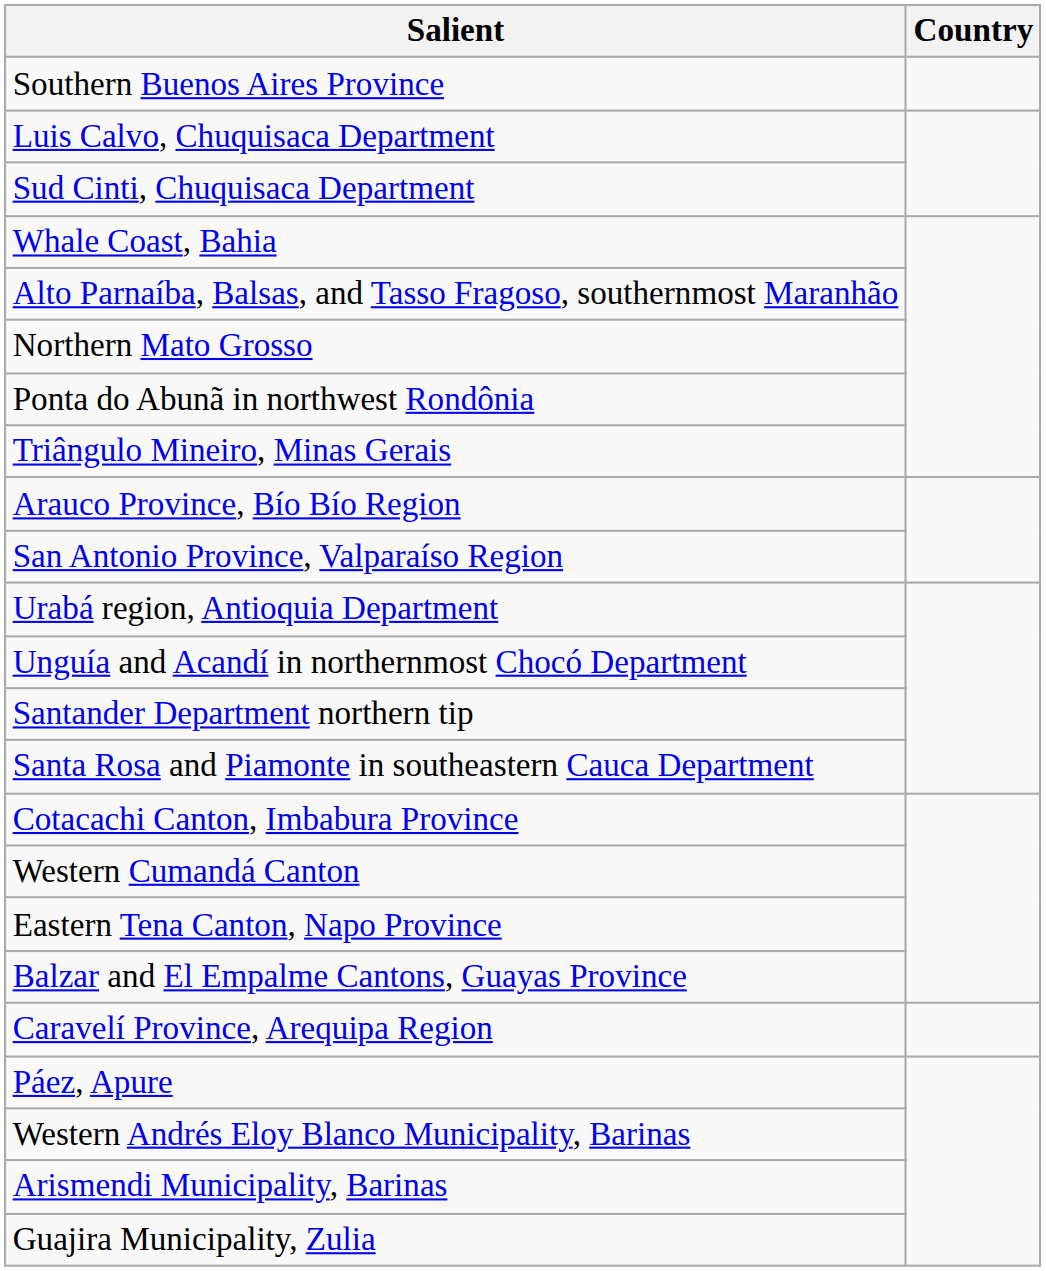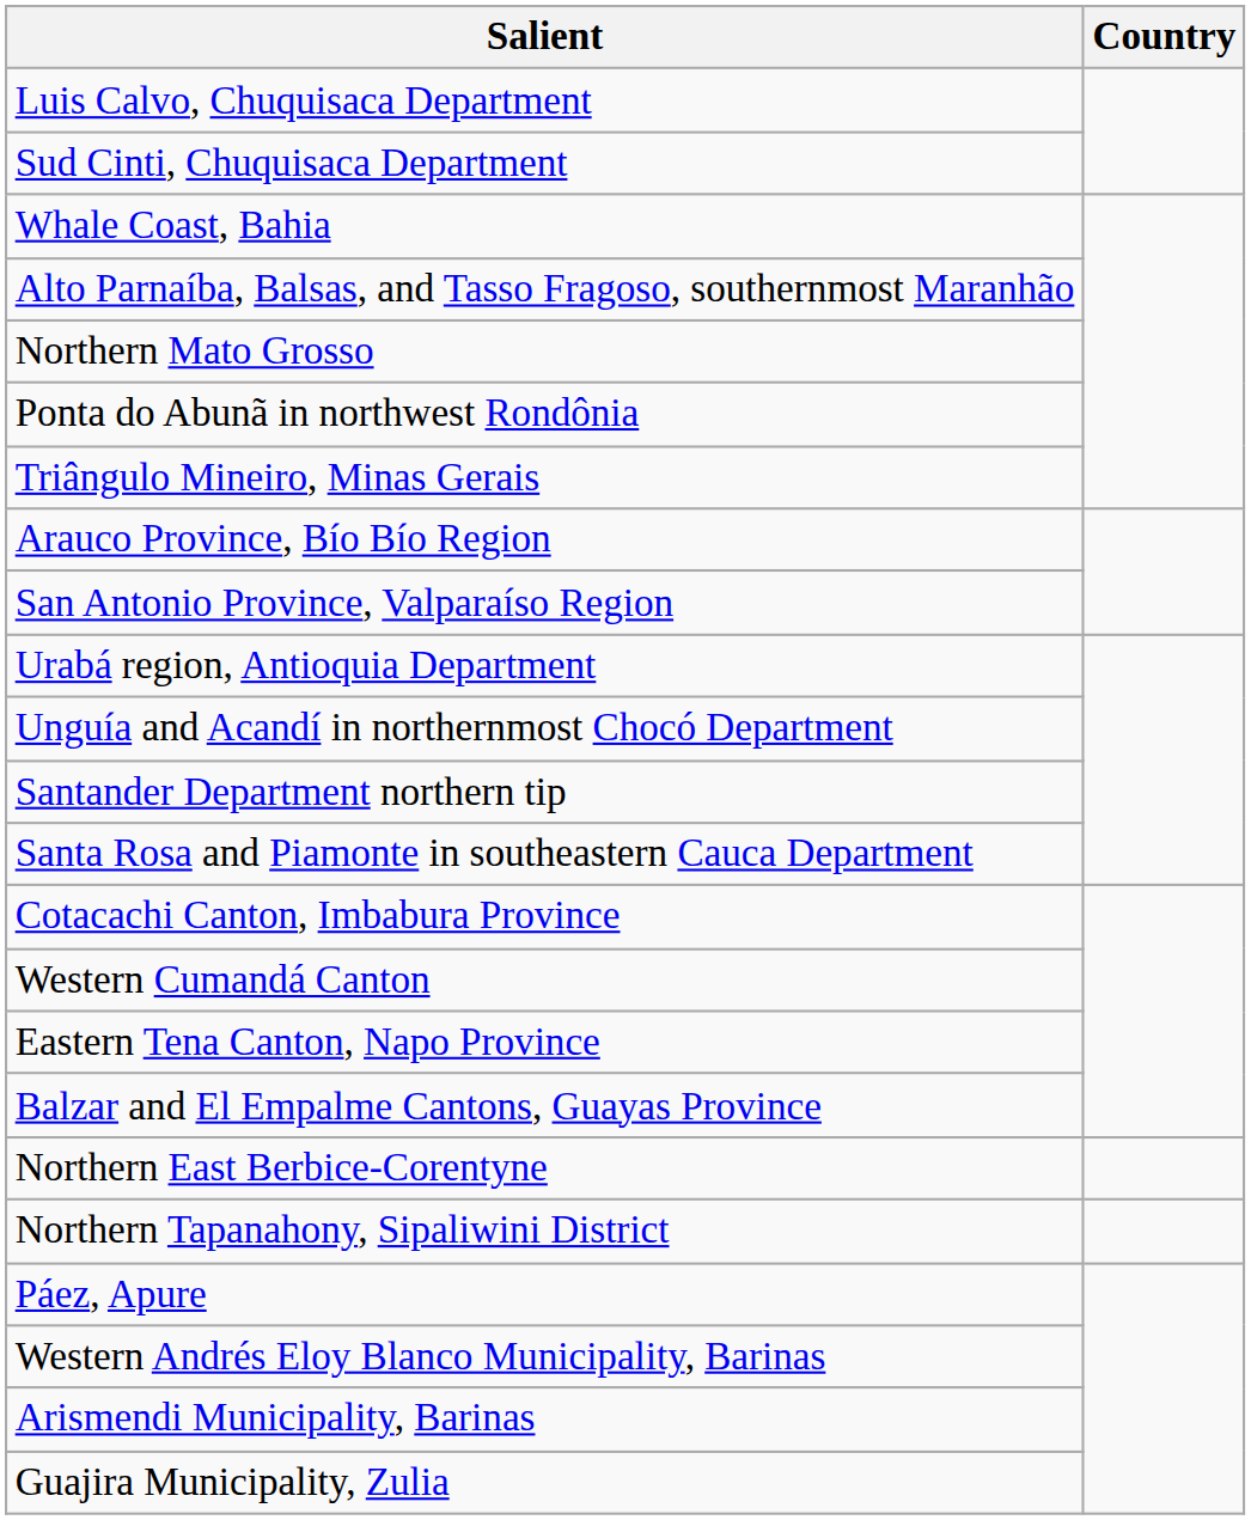- row: Southern Buenos Aires Province
+ row: Northern East Berbice-Corentyne
- row: Caravelí Province, Arequipa Region
+ row: Northern Tapanahony, Sipaliwini District
